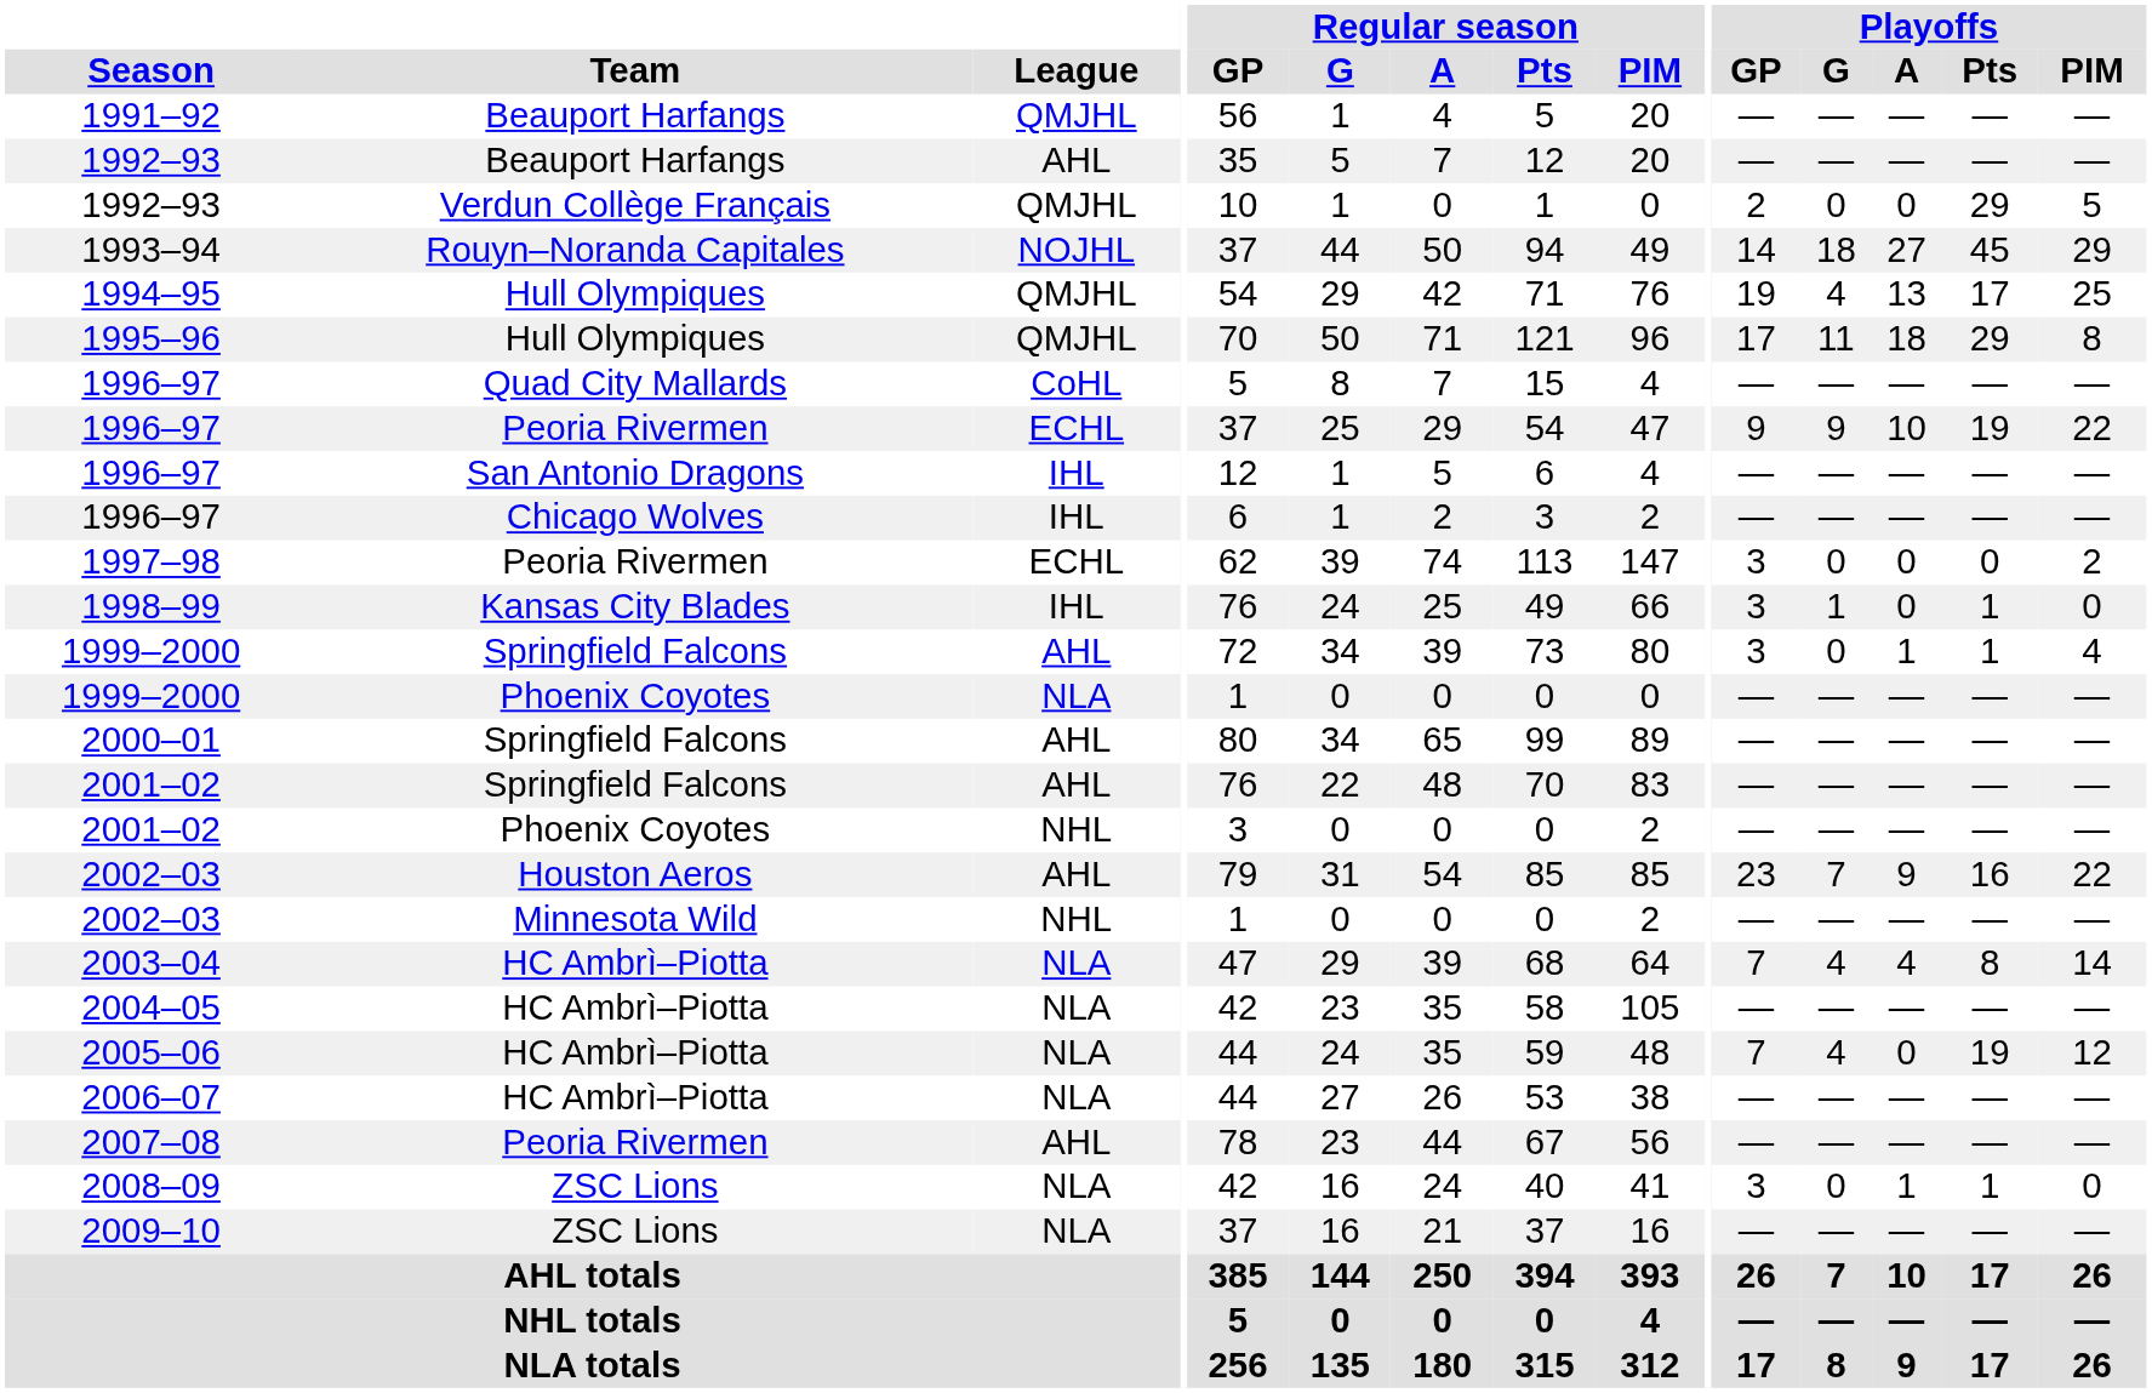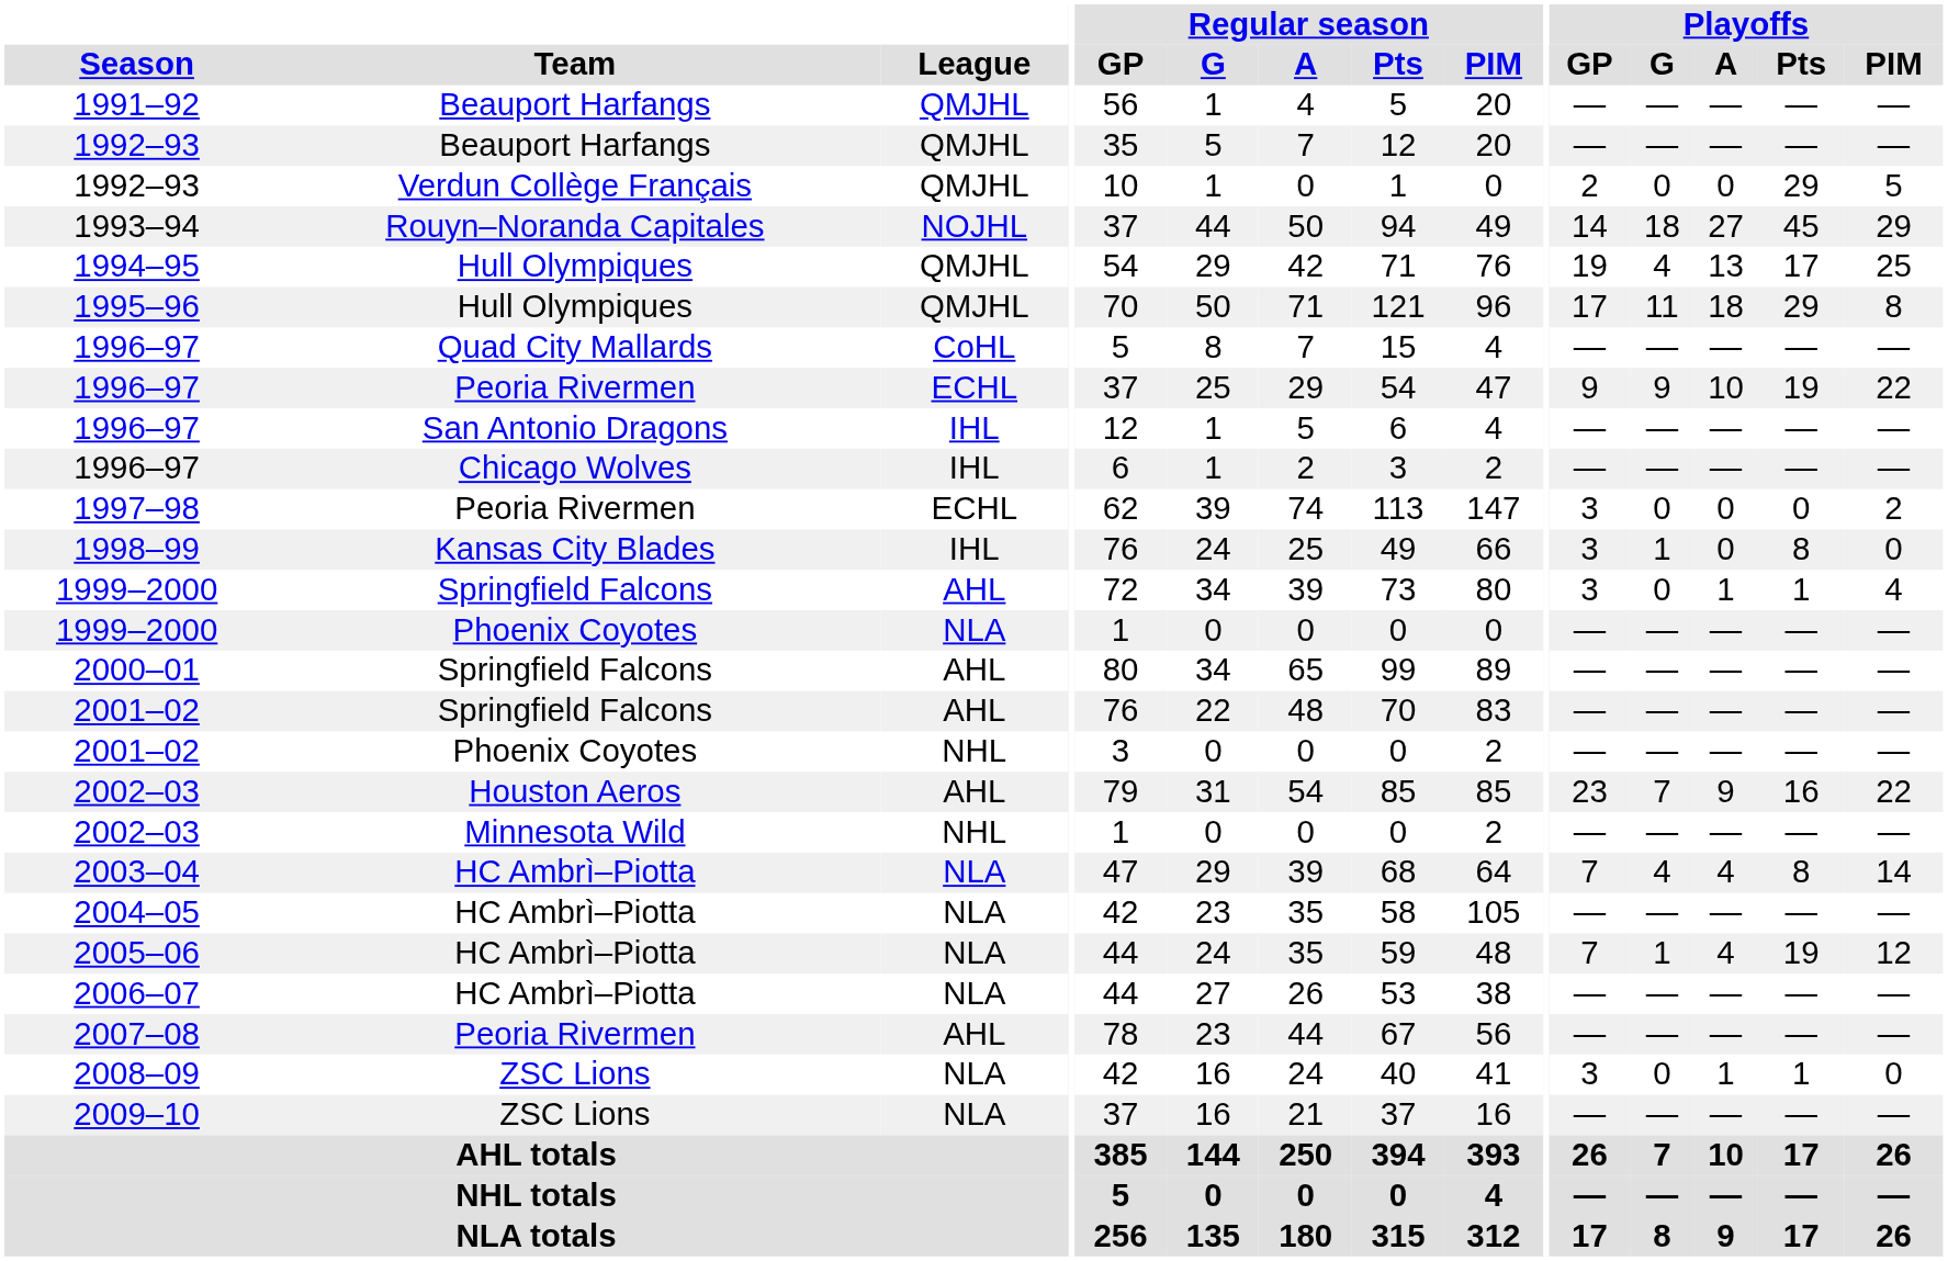1992–93 / Beauport Harfangs | League: AHL -> QMJHL
1998–99 | Playoffs / Pts: 1 -> 8
2005–06 | Playoffs / G: 4 -> 1
2005–06 | Playoffs / A: 0 -> 4
